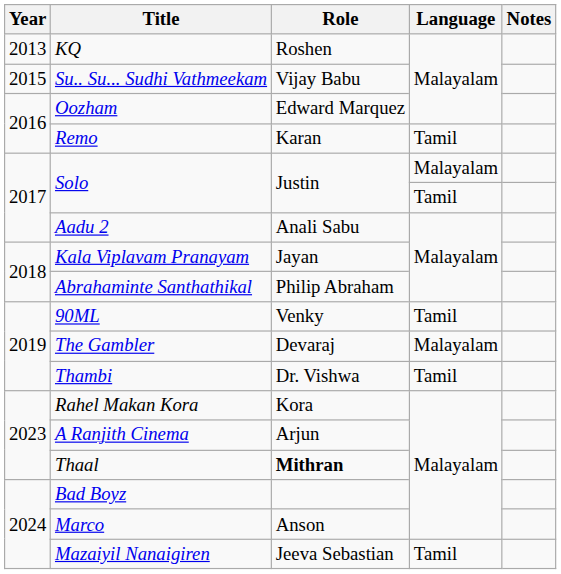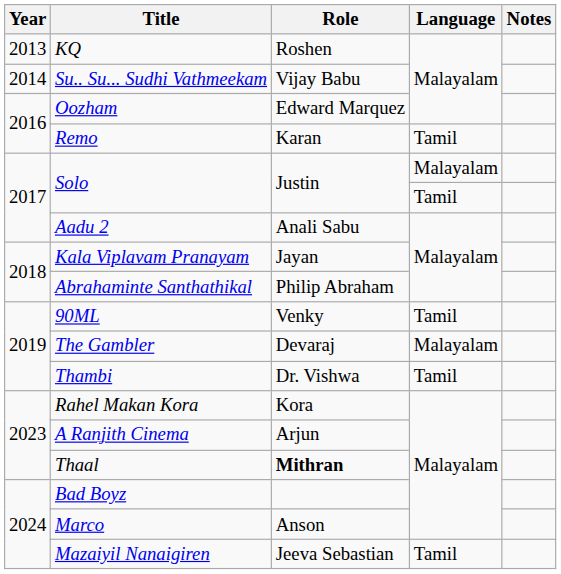Su.. Su... Sudhi Vathmeekam | Year: 2015 -> 2014
